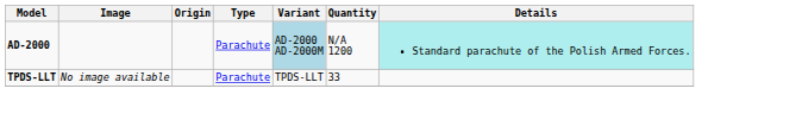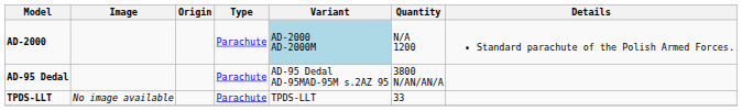AD-2000 | Details: paleturquoise background -> no background
+ row: AD-95 Dedal | Parachute | AD-95 Dedal AD-95MAD-95M s.2AZ 95 | 3800 N/AN/AN/A
